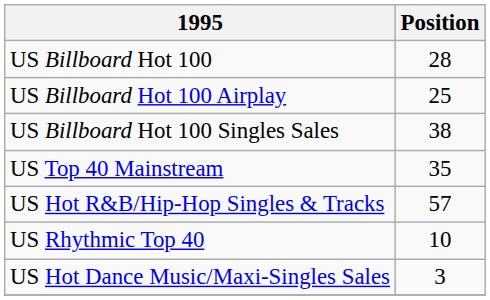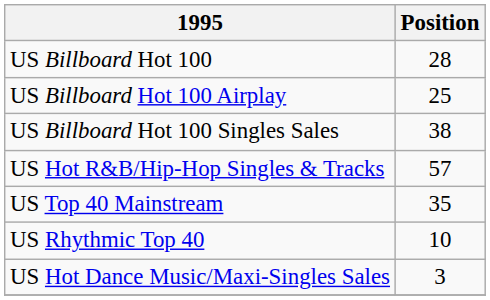rows swapped: US Hot R&B/Hip-Hop Singles & Tracks <-> US Top 40 Mainstream
